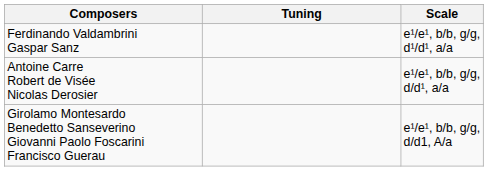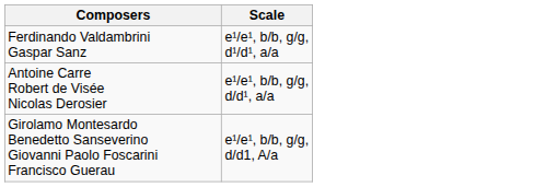- column: Tuning
